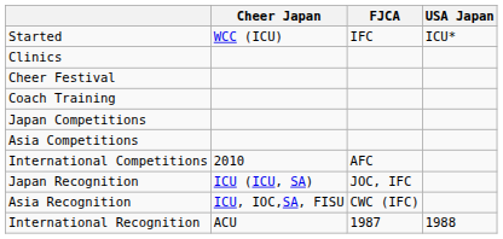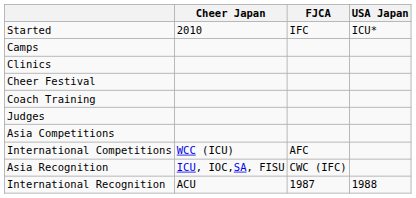Started | Cheer Japan: WCC (ICU) -> 2010
+ row: Camps
+ row: Judges
- row: Japan Competitions
International Competitions | Cheer Japan: 2010 -> WCC (ICU)
- row: Japan Recognition | ICU (ICU, SA) | JOC, IFC
